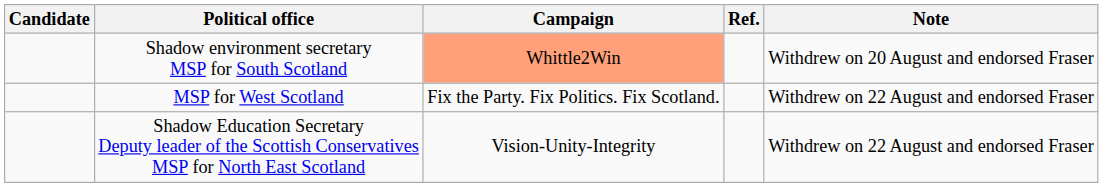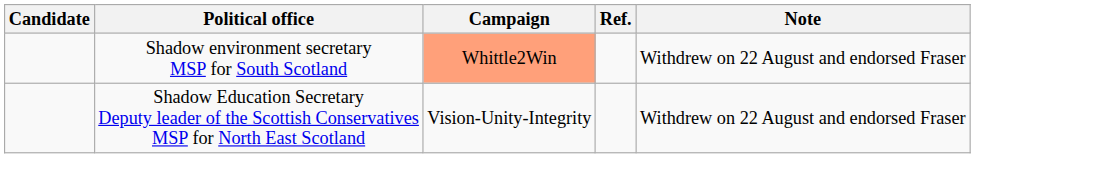Shadow environment secretary MSP for South Scotland | Note: Withdrew on 20 August and endorsed Fraser -> Withdrew on 22 August and endorsed Fraser
- row: MSP for West Scotland | Fix the Party. Fix Politics. Fix Scotland. | Withdrew on 22 August and endorsed Fraser
